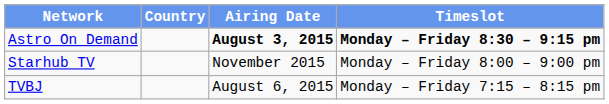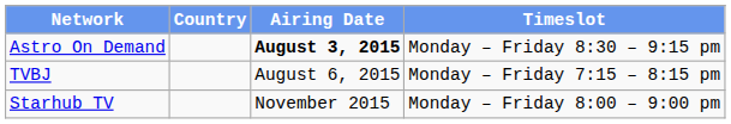Astro On Demand | Timeslot: bold -> normal
rows swapped: TVBJ <-> Starhub TV
